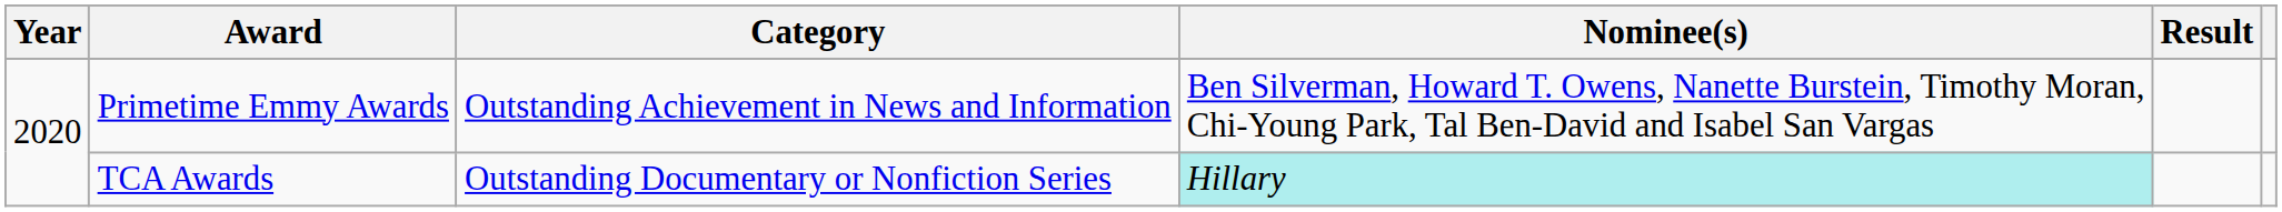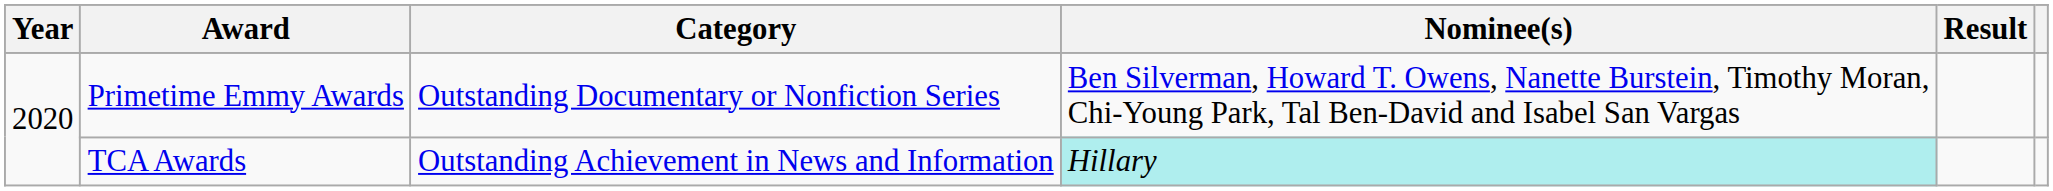Primetime Emmy Awards | Category: Outstanding Achievement in News and Information -> Outstanding Documentary or Nonfiction Series
TCA Awards | Category: Outstanding Documentary or Nonfiction Series -> Outstanding Achievement in News and Information
